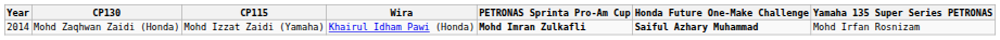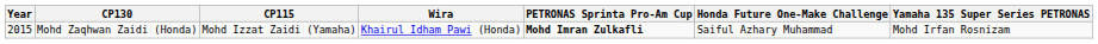Mohd Zaqhwan Zaidi (Honda) | Year: 2014 -> 2015
Mohd Zaqhwan Zaidi (Honda) | Honda Future One-Make Challenge: bold -> normal
